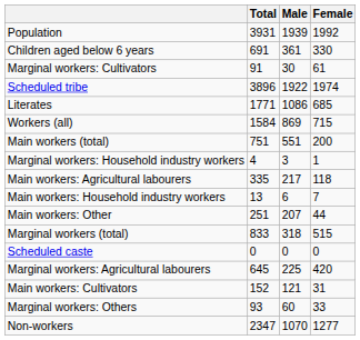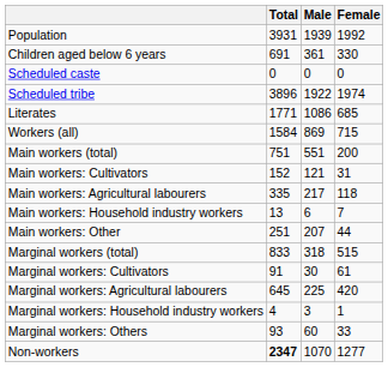rows swapped: Scheduled caste <-> Marginal workers: Cultivators
rows swapped: Main workers: Cultivators <-> Marginal workers: Household industry workers
Non-workers | Total: normal -> bold
